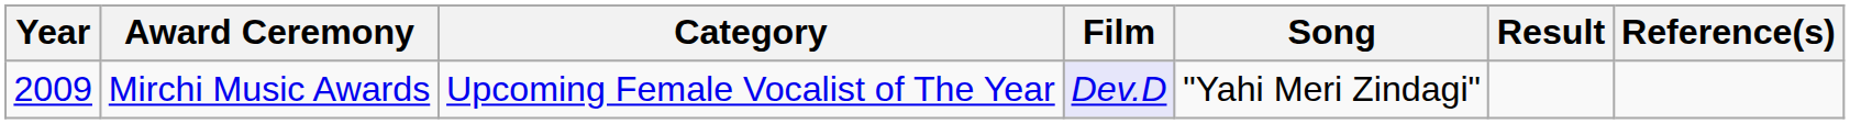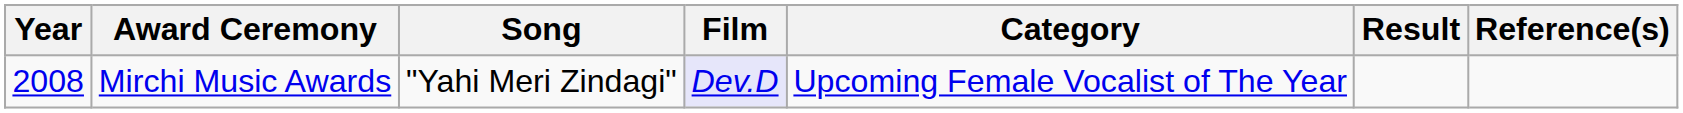columns swapped: Category <-> Song
Mirchi Music Awards | Year: 2009 -> 2008
